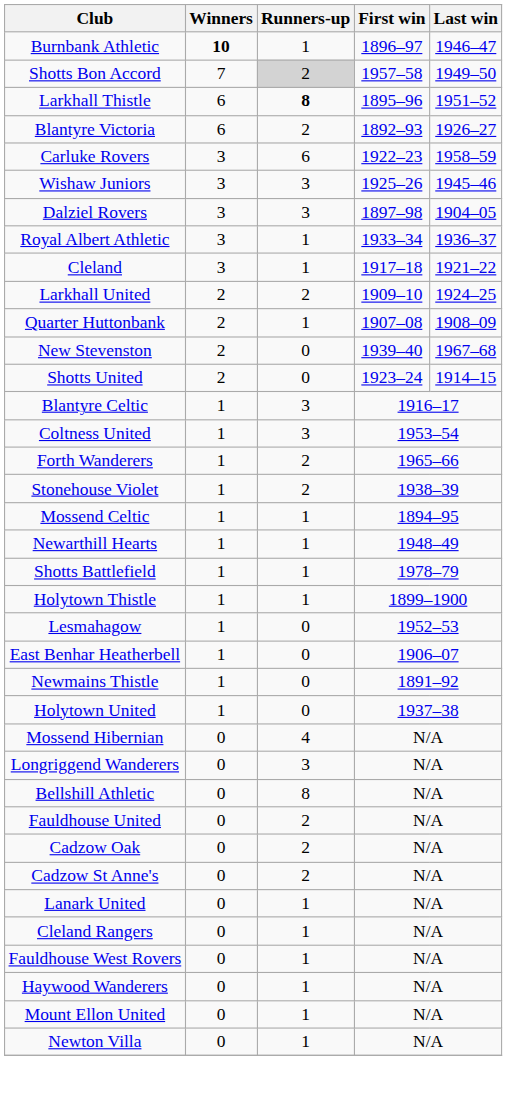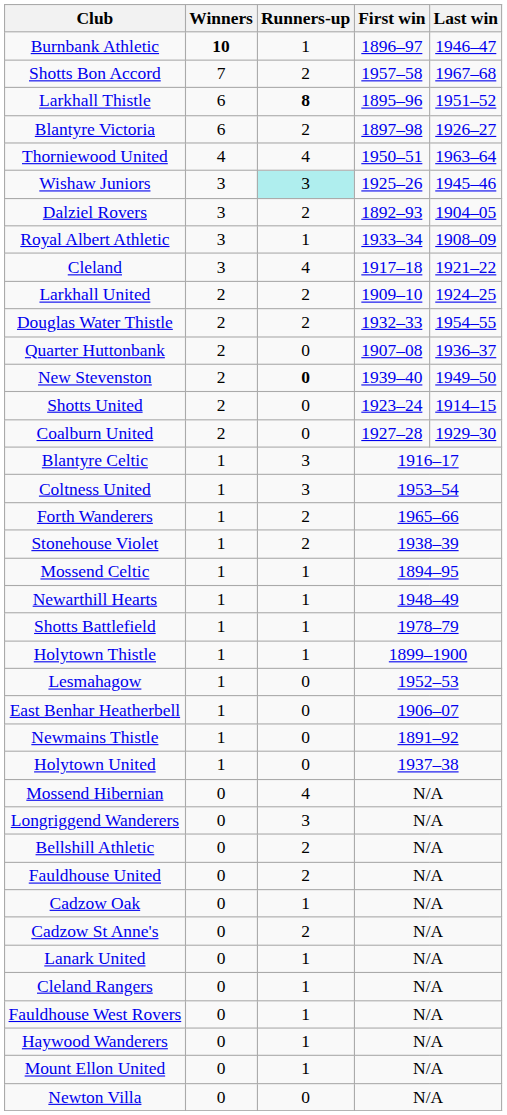Shotts Bon Accord | Runners-up: lightgrey background -> no background
Shotts Bon Accord | Last win: 1949–50 -> 1967–68
Blantyre Victoria | First win: 1892–93 -> 1897–98
+ row: Thorniewood United | 4 | 4 | 1950–51 | 1963–64
- row: Carluke Rovers | 3 | 6 | 1922–23 | 1958–59
Wishaw Juniors | Runners-up: no background -> paleturquoise background
Dalziel Rovers | Runners-up: 3 -> 2
Dalziel Rovers | First win: 1897–98 -> 1892–93
Royal Albert Athletic | Last win: 1936–37 -> 1908–09
Cleland | Runners-up: 1 -> 4
+ row: Douglas Water Thistle | 2 | 2 | 1932–33 | 1954–55
Quarter Huttonbank | Runners-up: 1 -> 0
Quarter Huttonbank | Last win: 1908–09 -> 1936–37
New Stevenston | Runners-up: normal -> bold
New Stevenston | Last win: 1967–68 -> 1949–50
+ row: Coalburn United | 2 | 0 | 1927–28 | 1929–30
Bellshill Athletic | Runners-up: 8 -> 2
Cadzow Oak | Runners-up: 2 -> 1
Newton Villa | Runners-up: 1 -> 0
